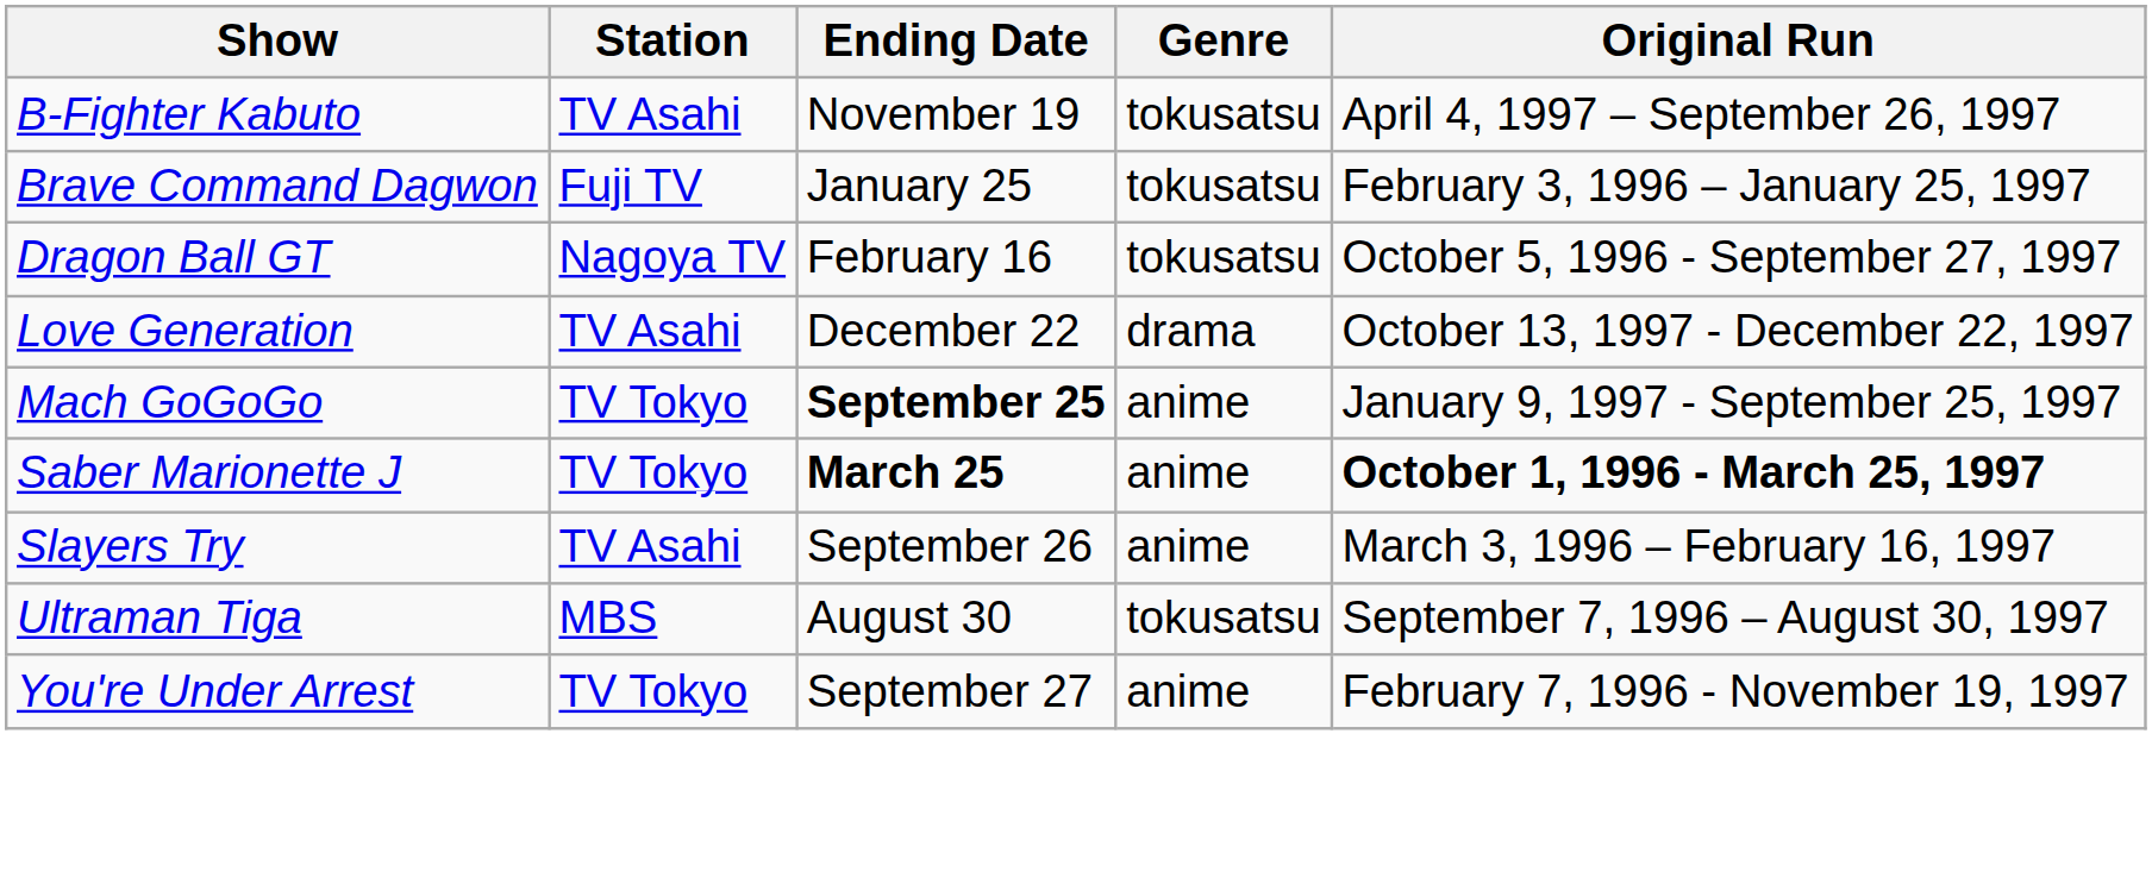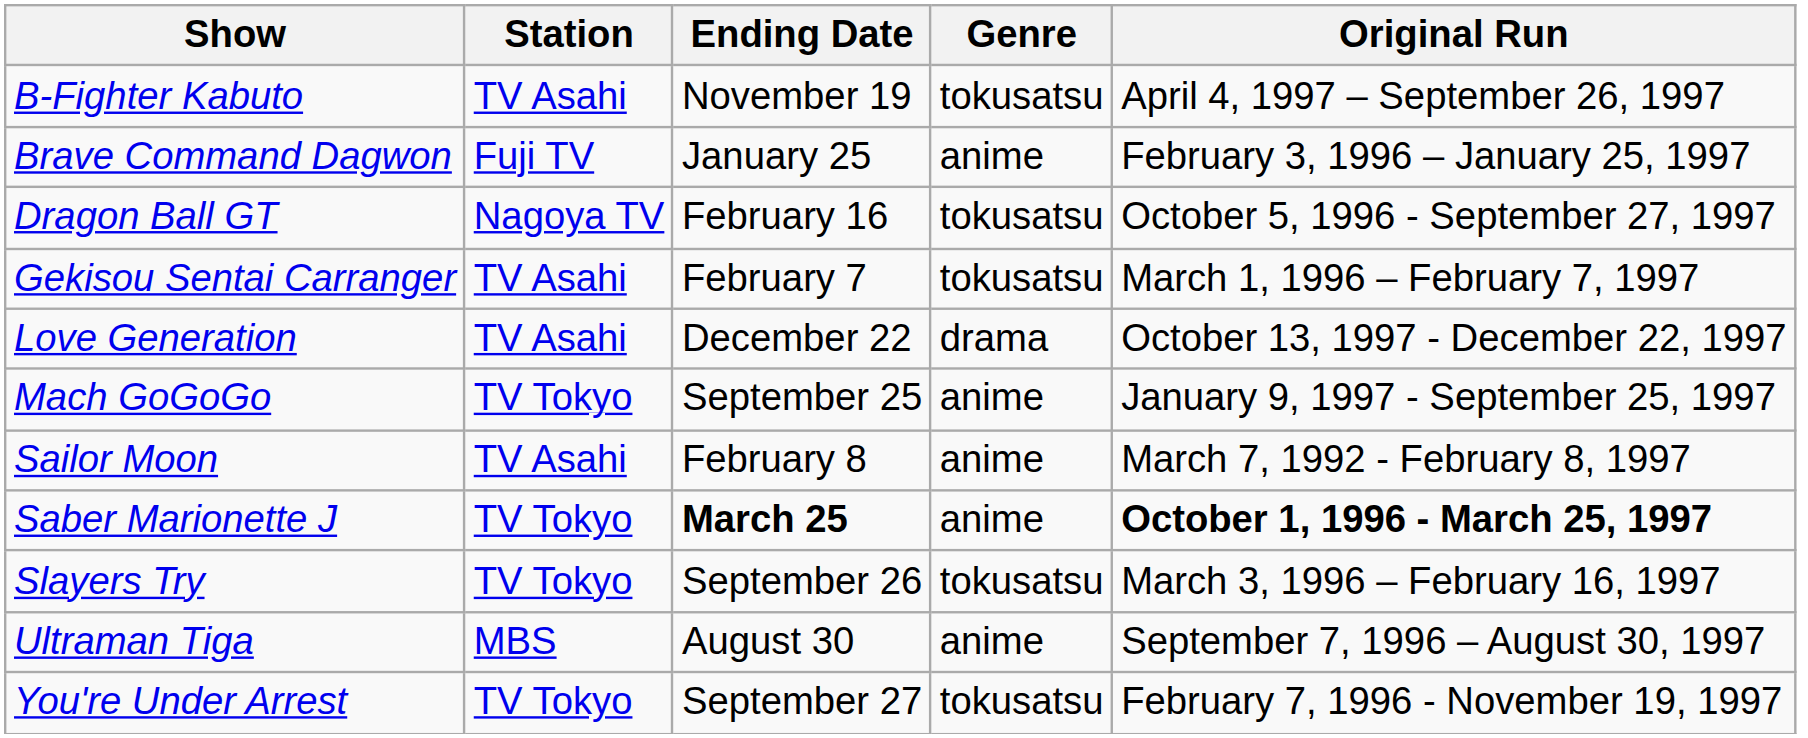Brave Command Dagwon | Genre: tokusatsu -> anime
+ row: Gekisou Sentai Carranger | TV Asahi | February 7 | tokusatsu | March 1, 1996 – February 7, 1997
Mach GoGoGo | Ending Date: bold -> normal
+ row: Sailor Moon | TV Asahi | February 8 | anime | March 7, 1992 - February 8, 1997
Slayers Try | Station: TV Asahi -> TV Tokyo
Slayers Try | Genre: anime -> tokusatsu
Ultraman Tiga | Genre: tokusatsu -> anime
You're Under Arrest | Genre: anime -> tokusatsu
